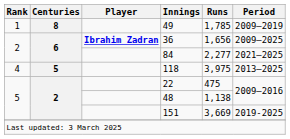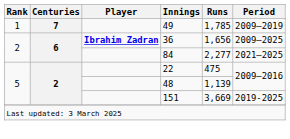49 | Centuries: 8 -> 7
- row: 4 | 5 | 118 | 3,975 | 2013–2025
48 | Runs: 1,138 -> 1,139
